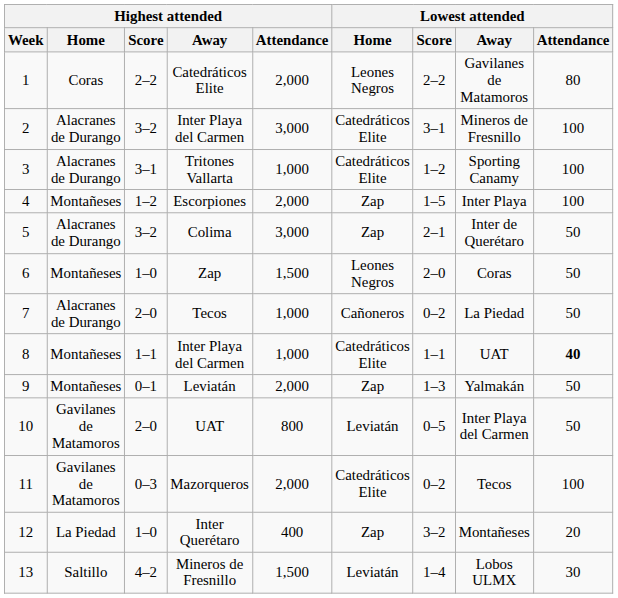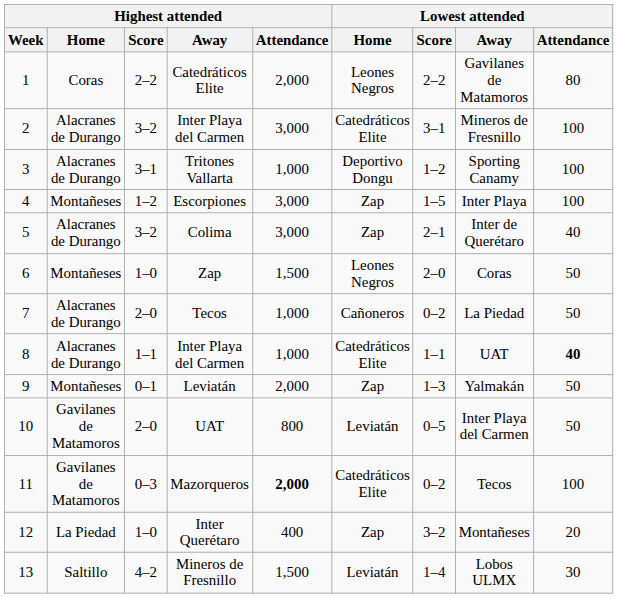Tritones Vallarta | Lowest attended / Home: Catedráticos Elite -> Deportivo Dongu
Escorpiones | Highest attended / Attendance: 2,000 -> 3,000
Colima | Lowest attended / Attendance: 50 -> 40
8 / Inter Playa del Carmen | Highest attended / Home: Montañeses -> Alacranes de Durango
Mazorqueros | Highest attended / Attendance: normal -> bold
